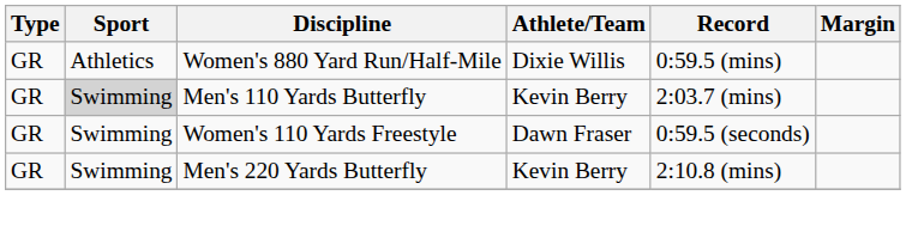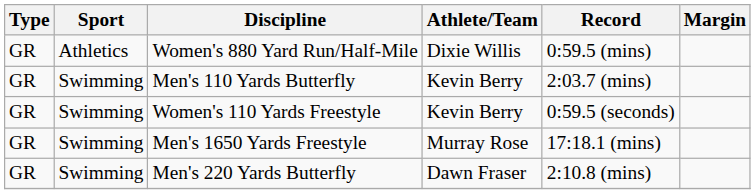Men's 110 Yards Butterfly | Sport: lightgrey background -> no background
Women's 110 Yards Freestyle | Athlete/Team: Dawn Fraser -> Kevin Berry
+ row: GR | Swimming | Men's 1650 Yards Freestyle | Murray Rose | 17:18.1 (mins)
Men's 220 Yards Butterfly | Athlete/Team: Kevin Berry -> Dawn Fraser
